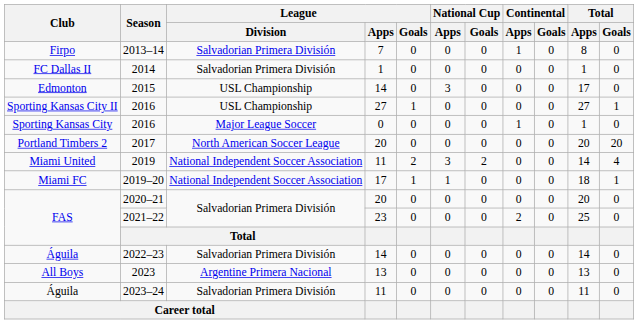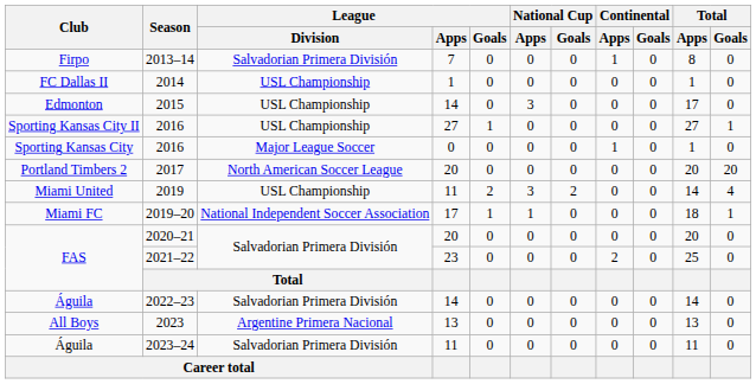2014 | League / Division: Salvadorian Primera División -> USL Championship
2019 | League / Division: National Independent Soccer Association -> USL Championship
